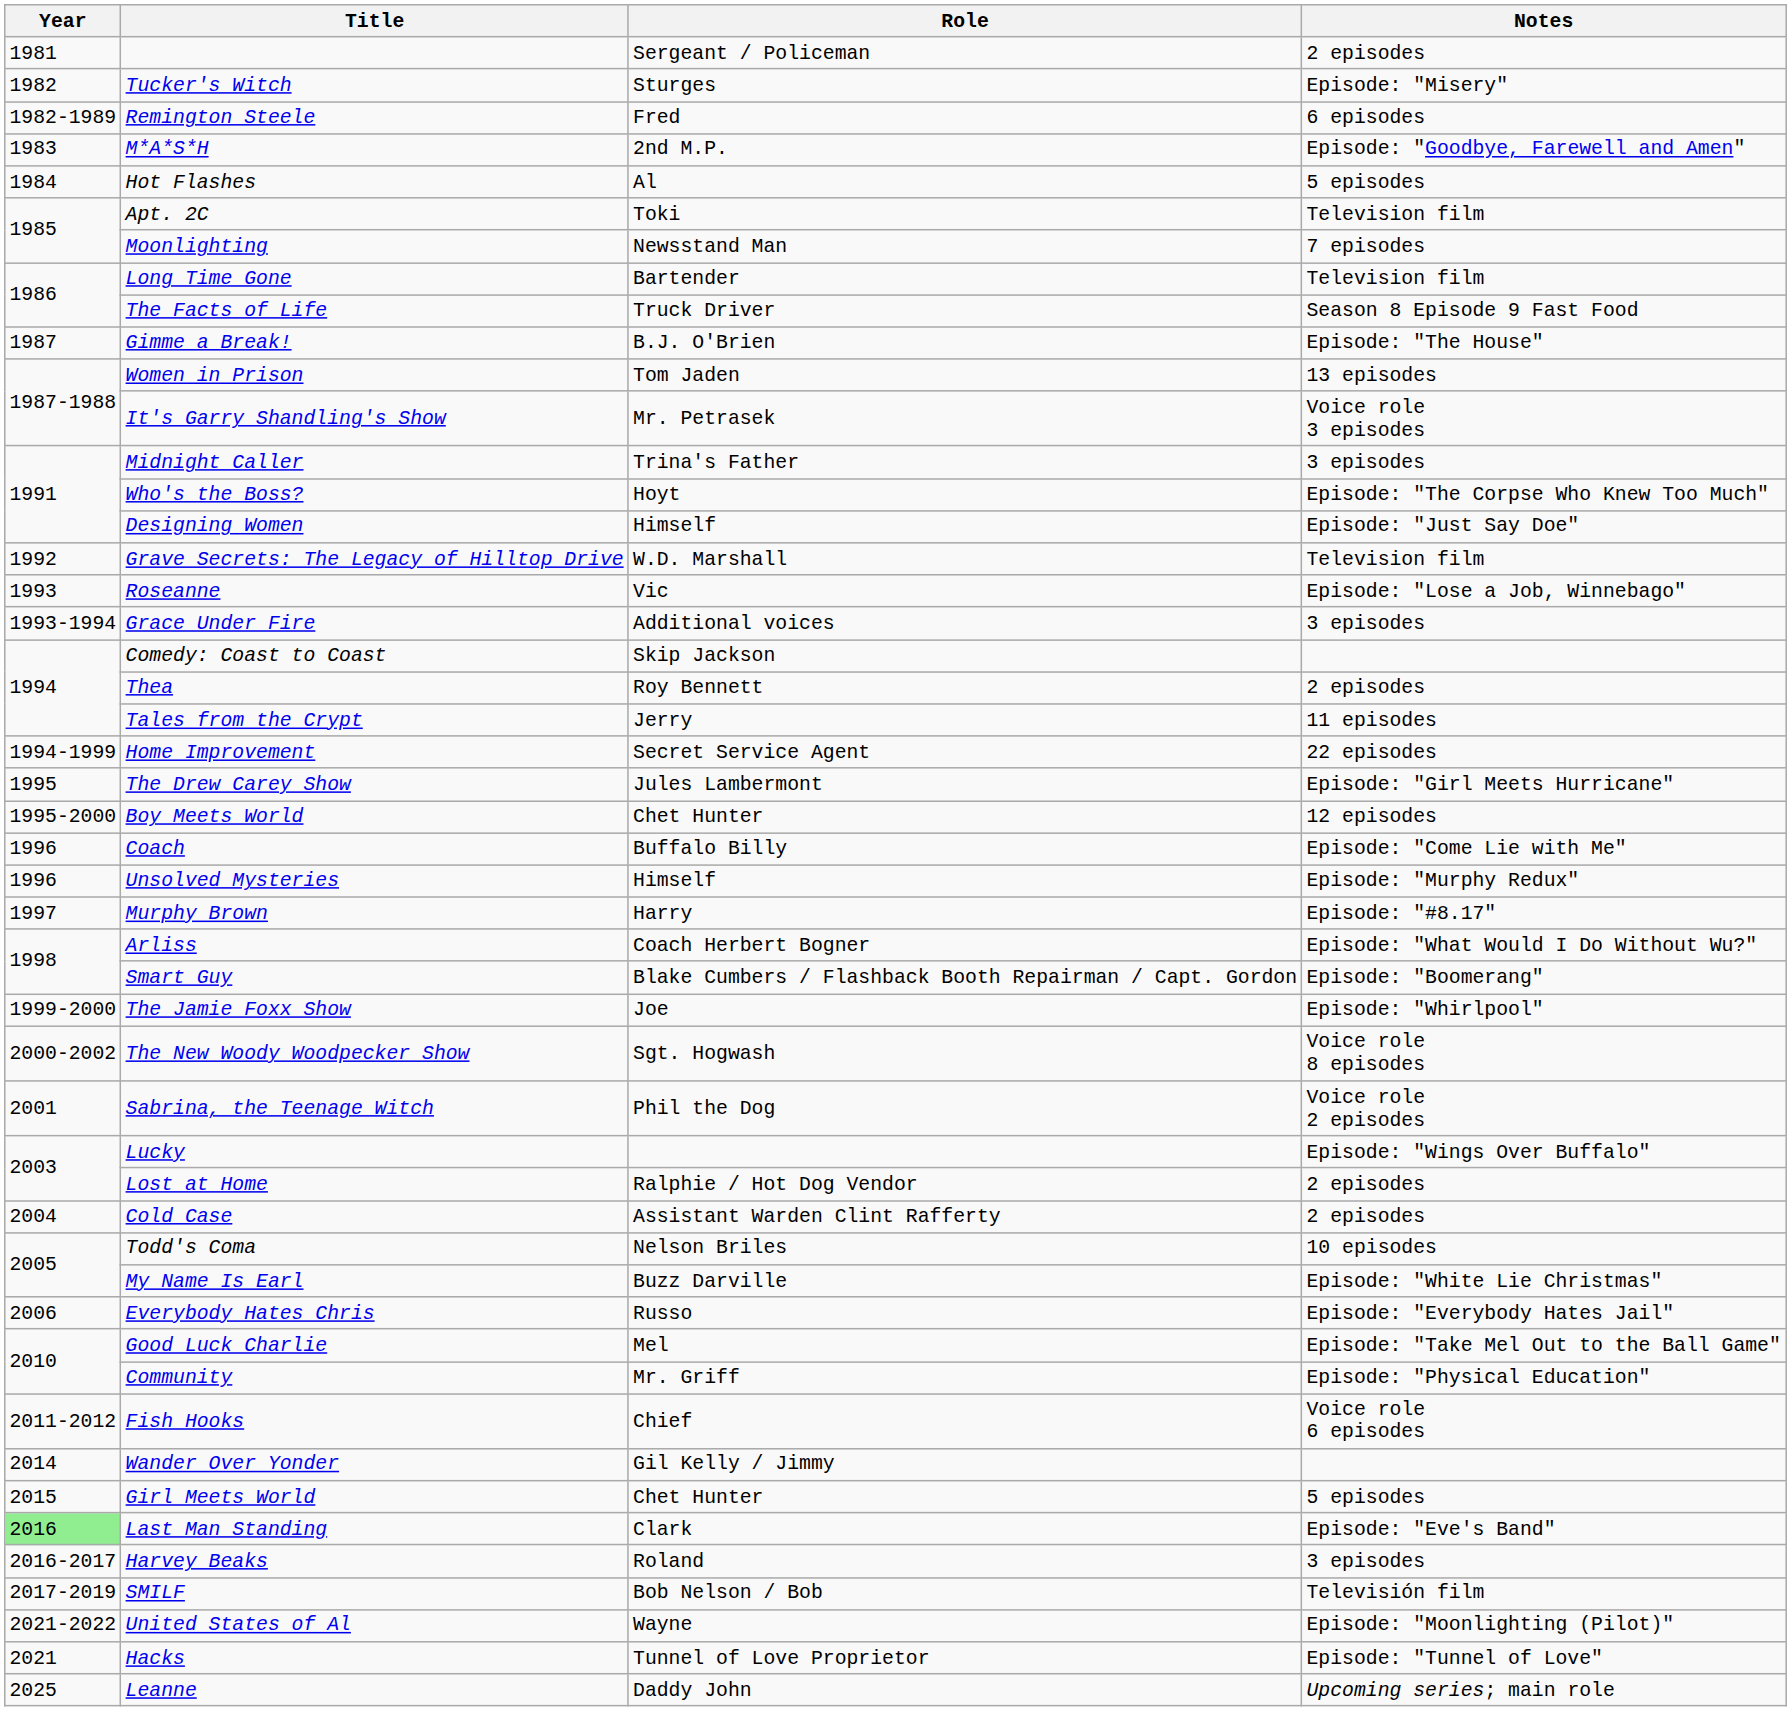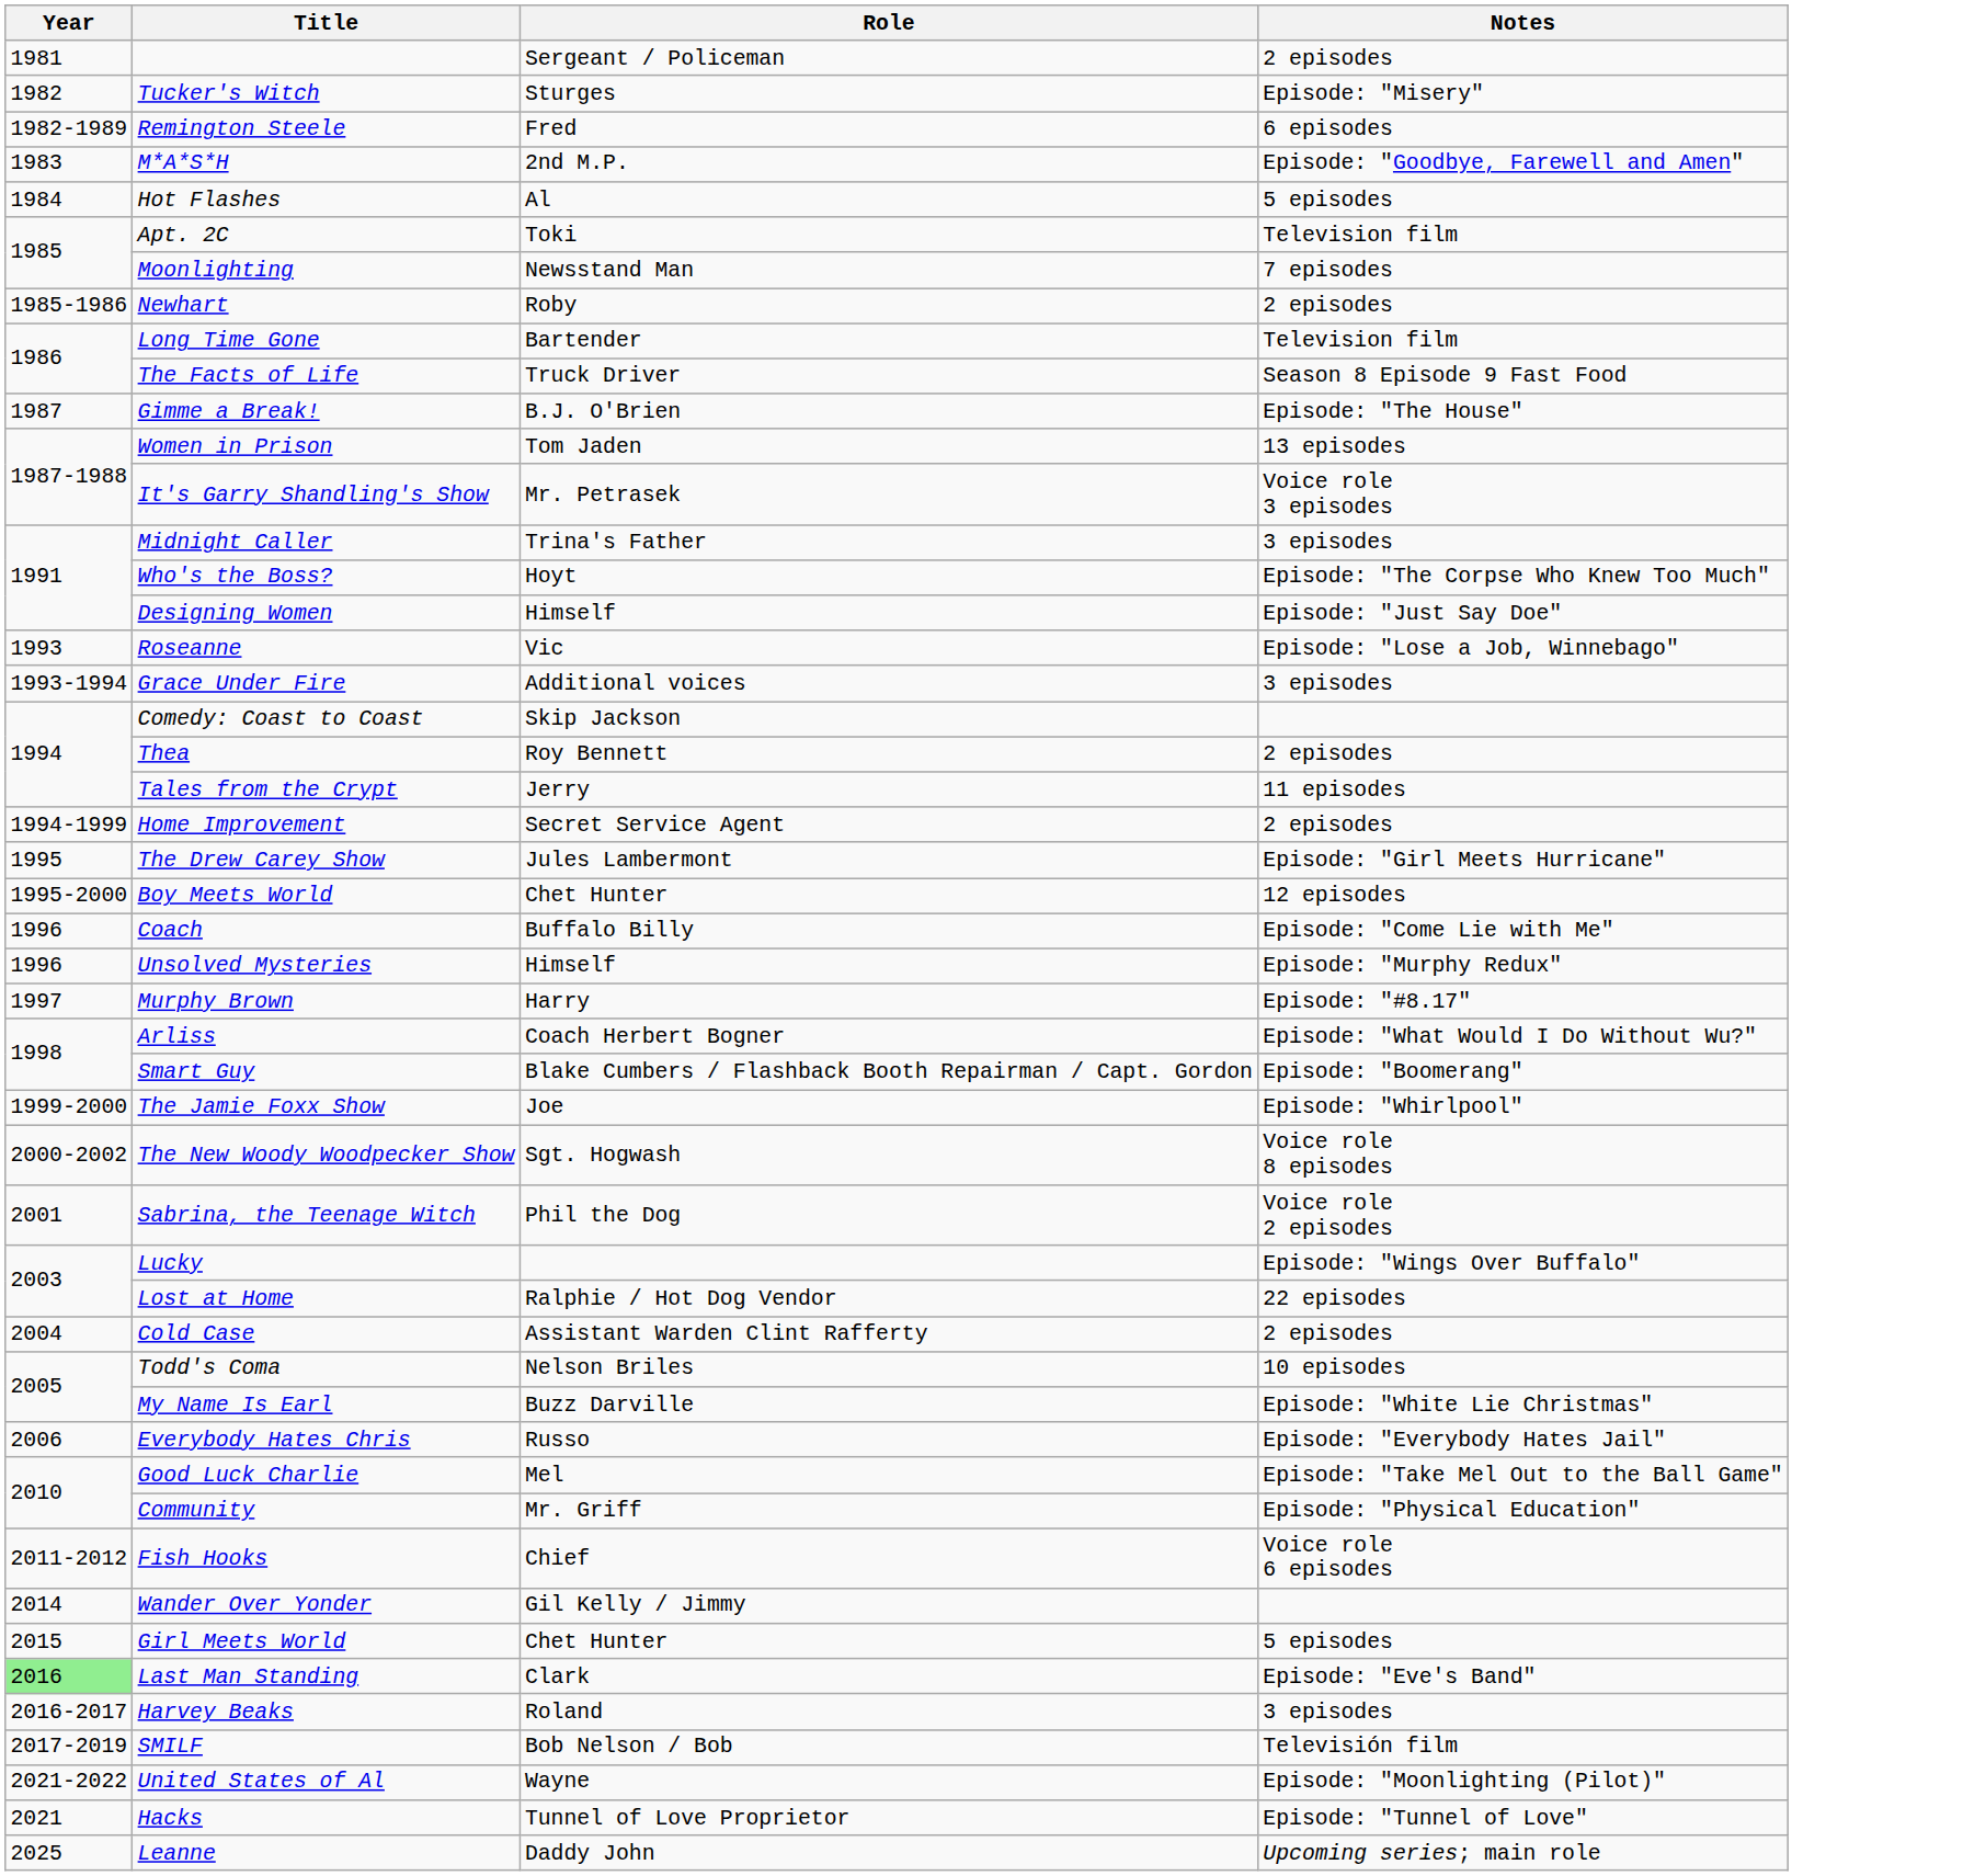+ row: 1985-1986 | Newhart | Roby | 2 episodes
- row: 1992 | Grave Secrets: The Legacy of Hilltop Drive | W.D. Marshall | Television film
Home Improvement | Notes: 22 episodes -> 2 episodes
Lost at Home | Notes: 2 episodes -> 22 episodes
